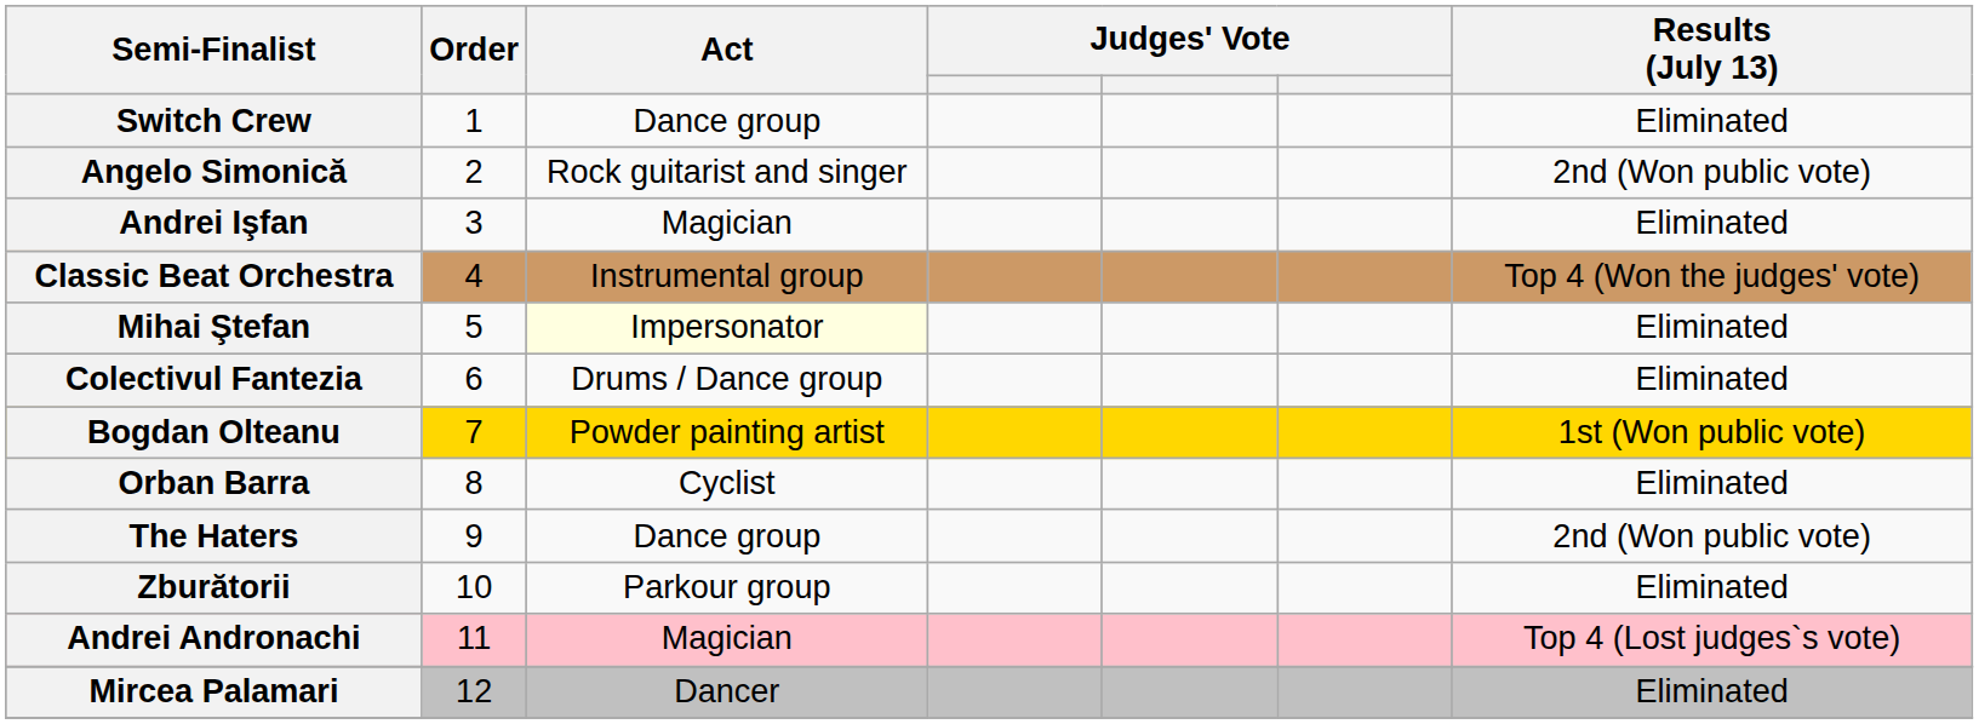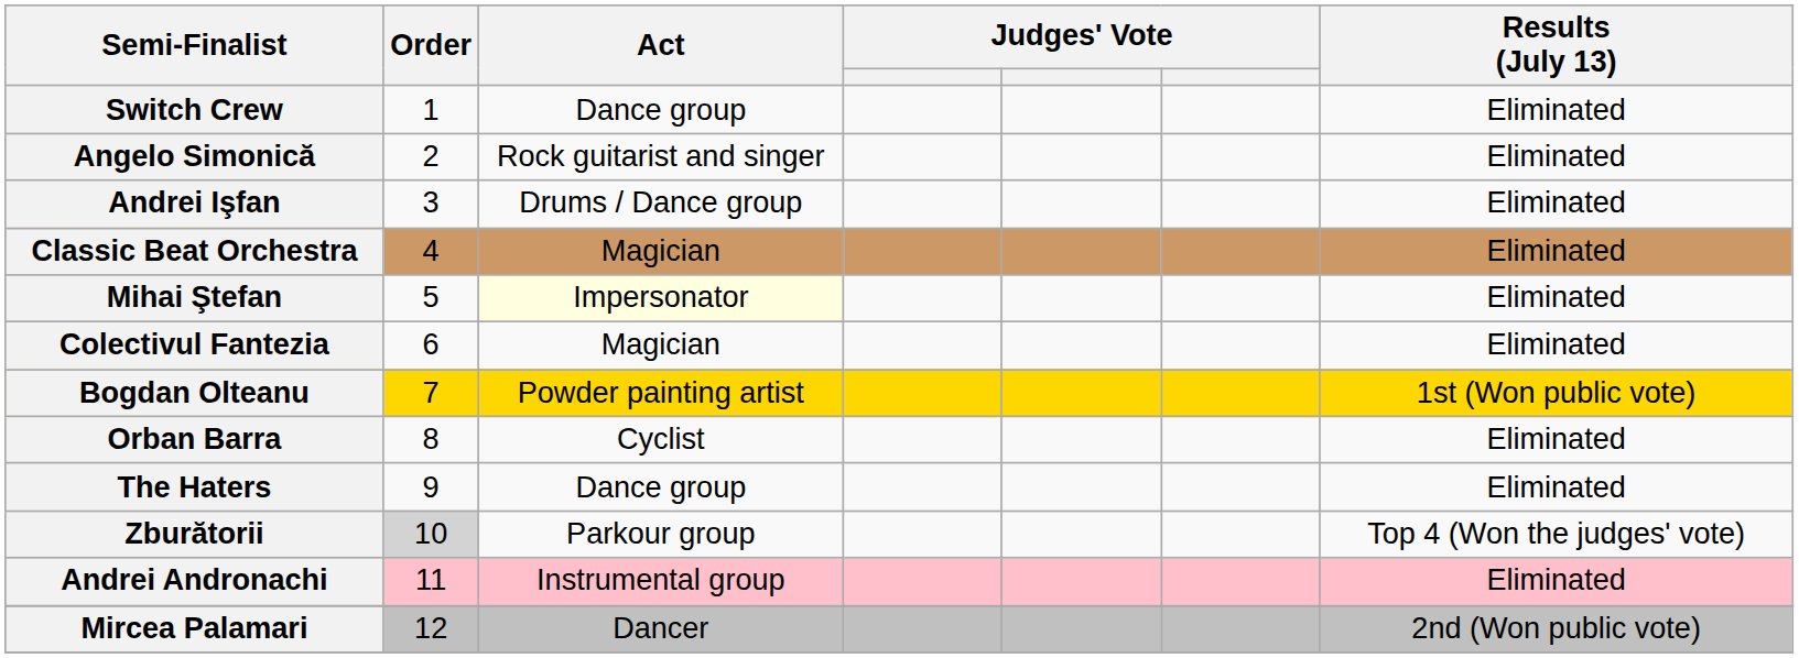Angelo Simonică | Results (July 13): 2nd (Won public vote) -> Eliminated
Andrei Işfan | Act: Magician -> Drums / Dance group
Classic Beat Orchestra | Act: Instrumental group -> Magician
Classic Beat Orchestra | Results (July 13): Top 4 (Won the judges' vote) -> Eliminated
Colectivul Fantezia | Act: Drums / Dance group -> Magician
The Haters | Results (July 13): 2nd (Won public vote) -> Eliminated
Zburătorii | Order: no background -> lightgrey background
Zburătorii | Results (July 13): Eliminated -> Top 4 (Won the judges' vote)
Andrei Andronachi | Act: Magician -> Instrumental group
Andrei Andronachi | Results (July 13): Top 4 (Lost judges`s vote) -> Eliminated
Mircea Palamari | Results (July 13): Eliminated -> 2nd (Won public vote)
